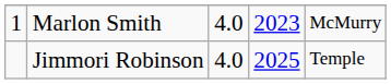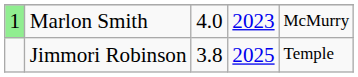Marlon Smith | column 1: no background -> lightgreen background
Jimmori Robinson | column 3: 4.0 -> 3.8
